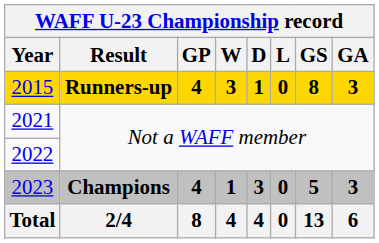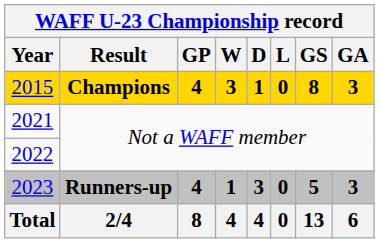2015 | Result: Runners-up -> Champions
2023 | Result: Champions -> Runners-up
